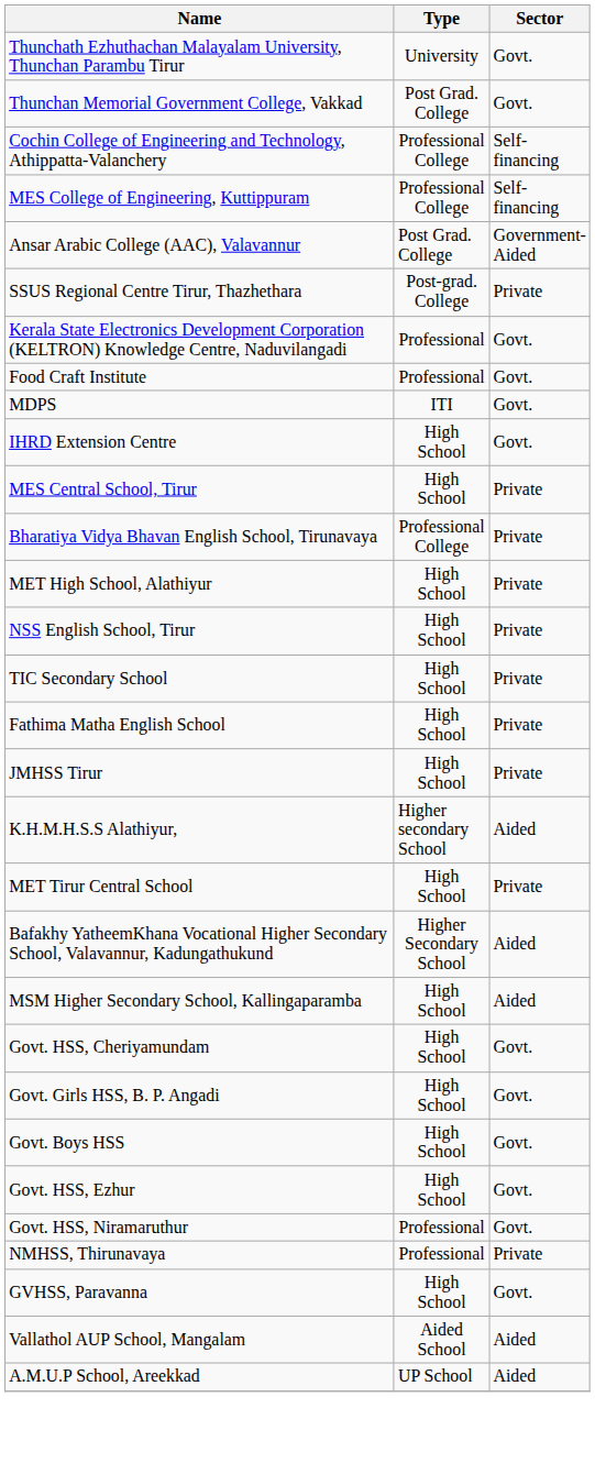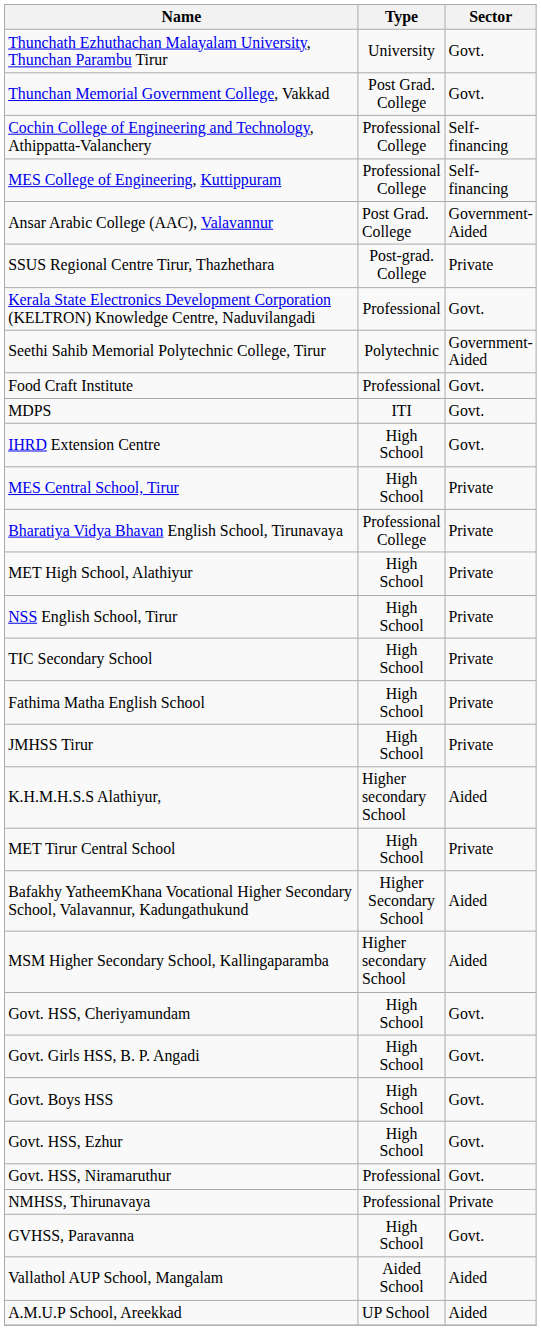+ row: Seethi Sahib Memorial Polytechnic College, Tirur | Polytechnic | Government-Aided
MSM Higher Secondary School, Kallingaparamba | Type: High School -> Higher secondary School
